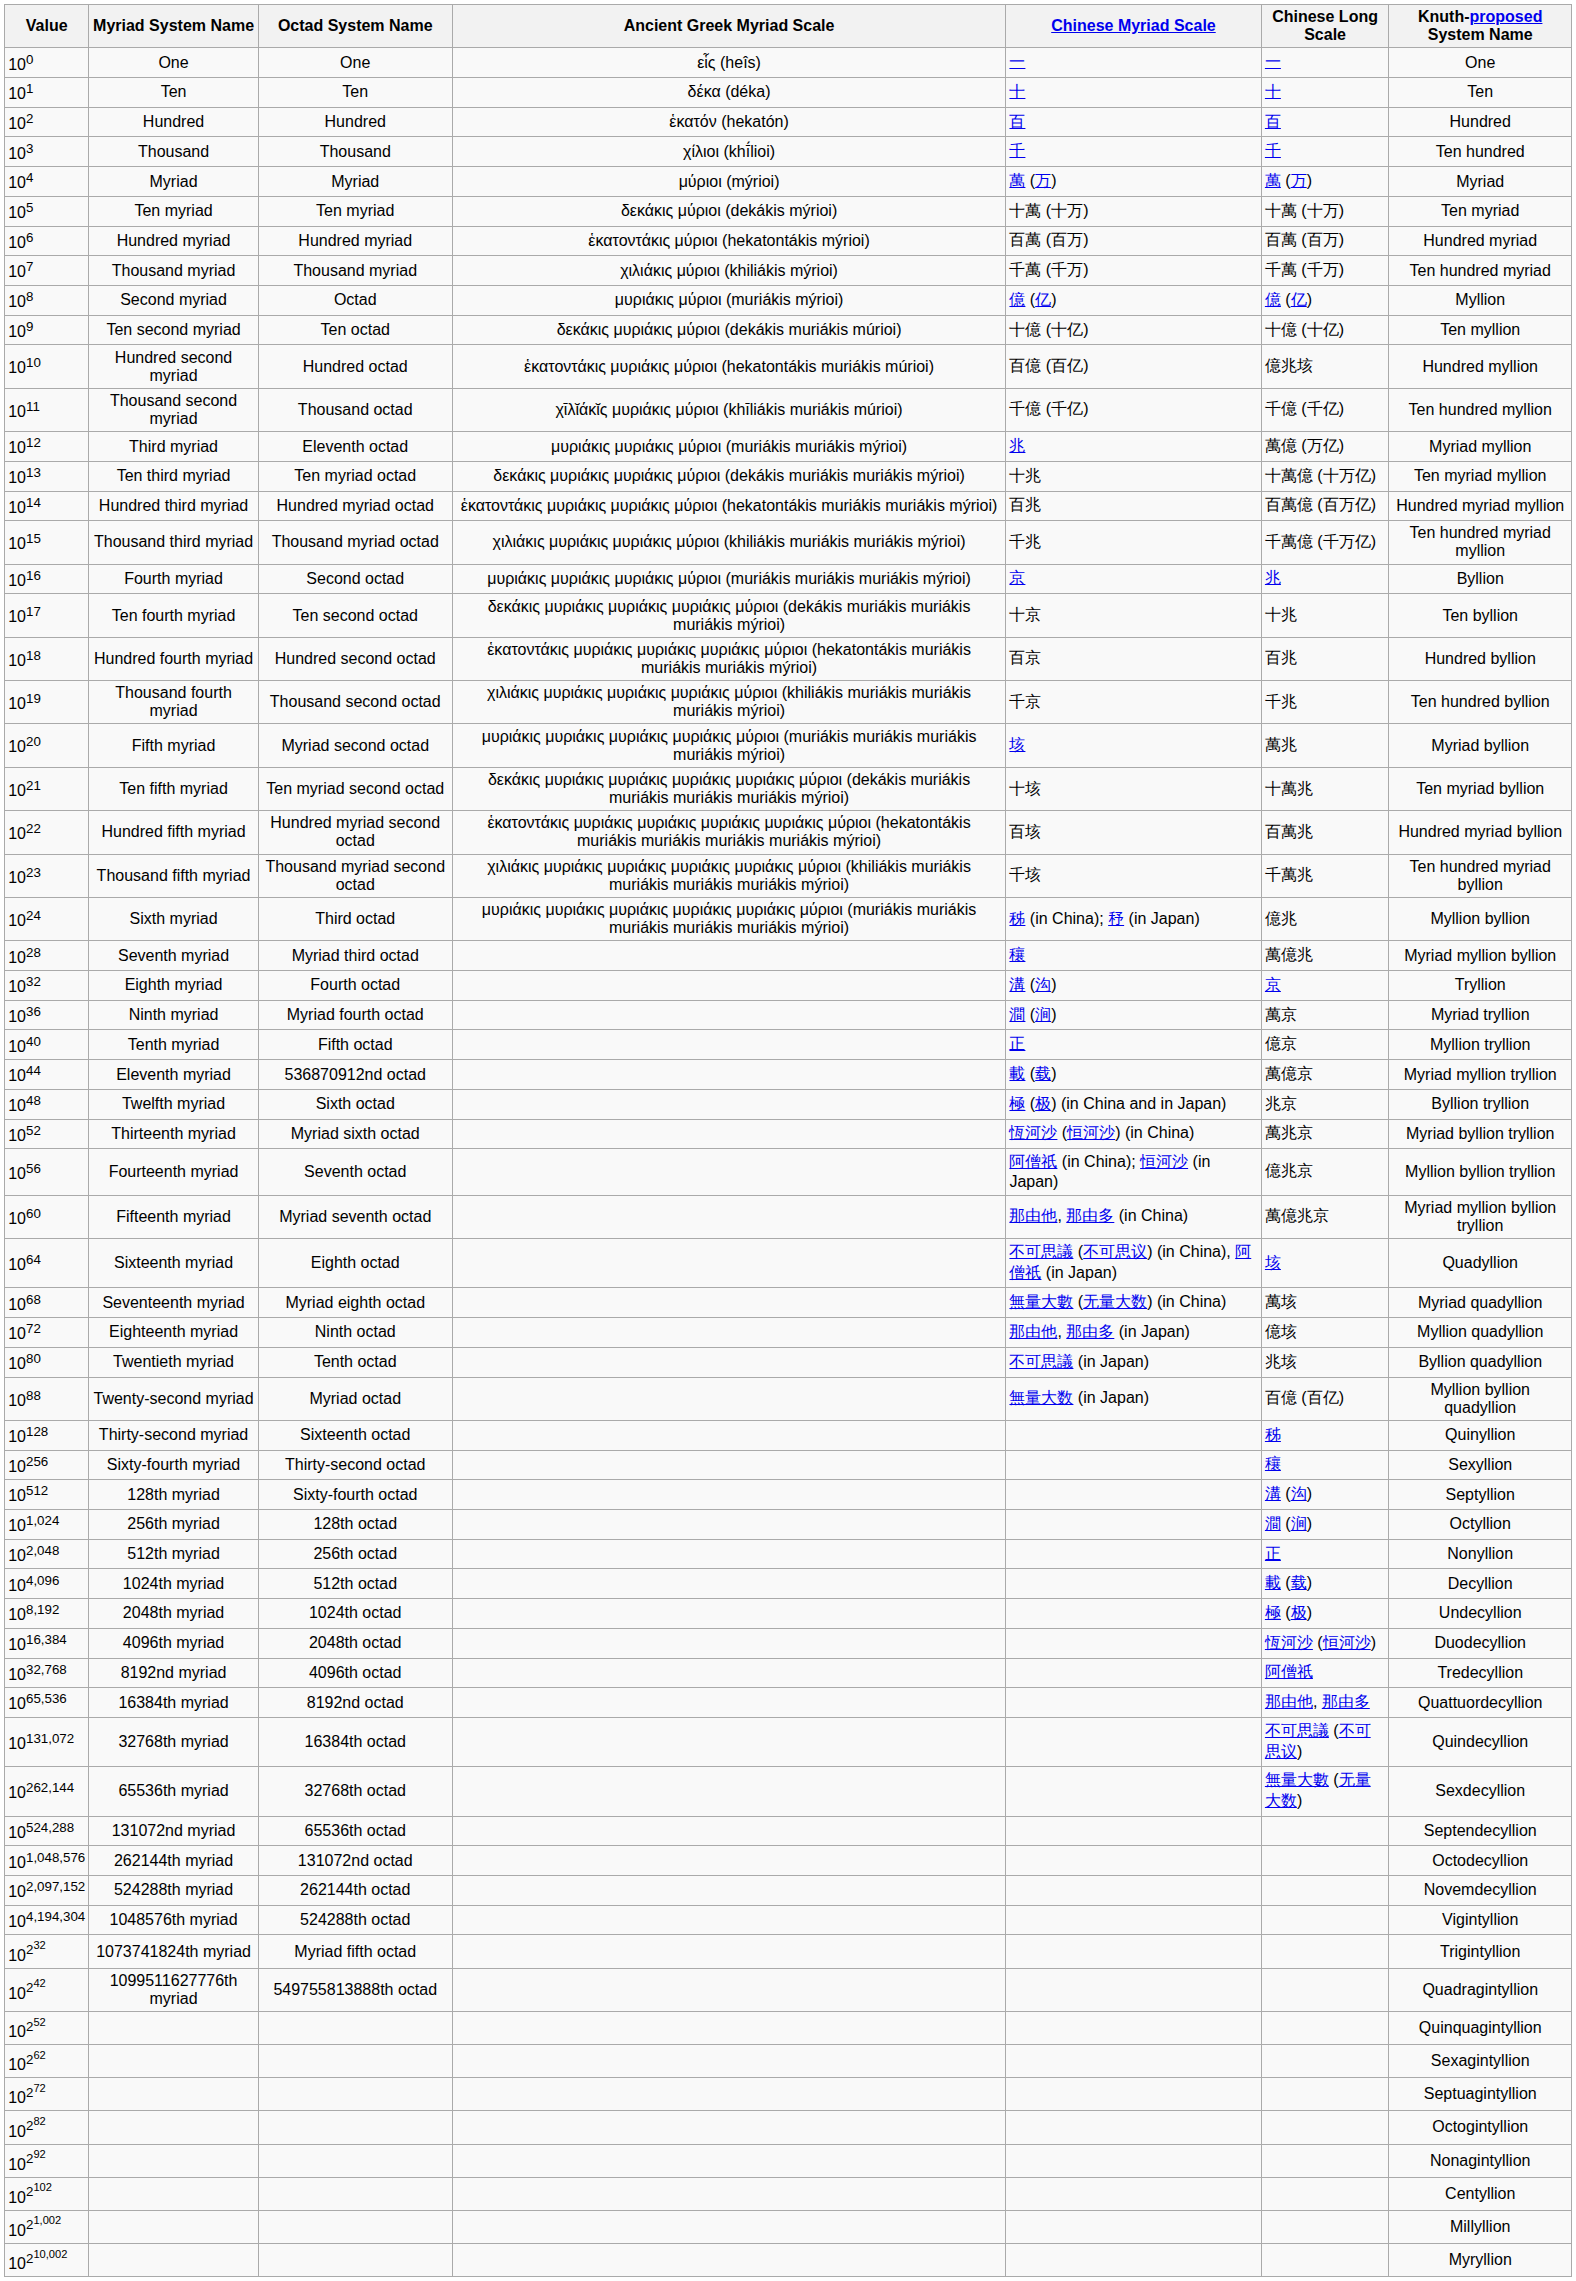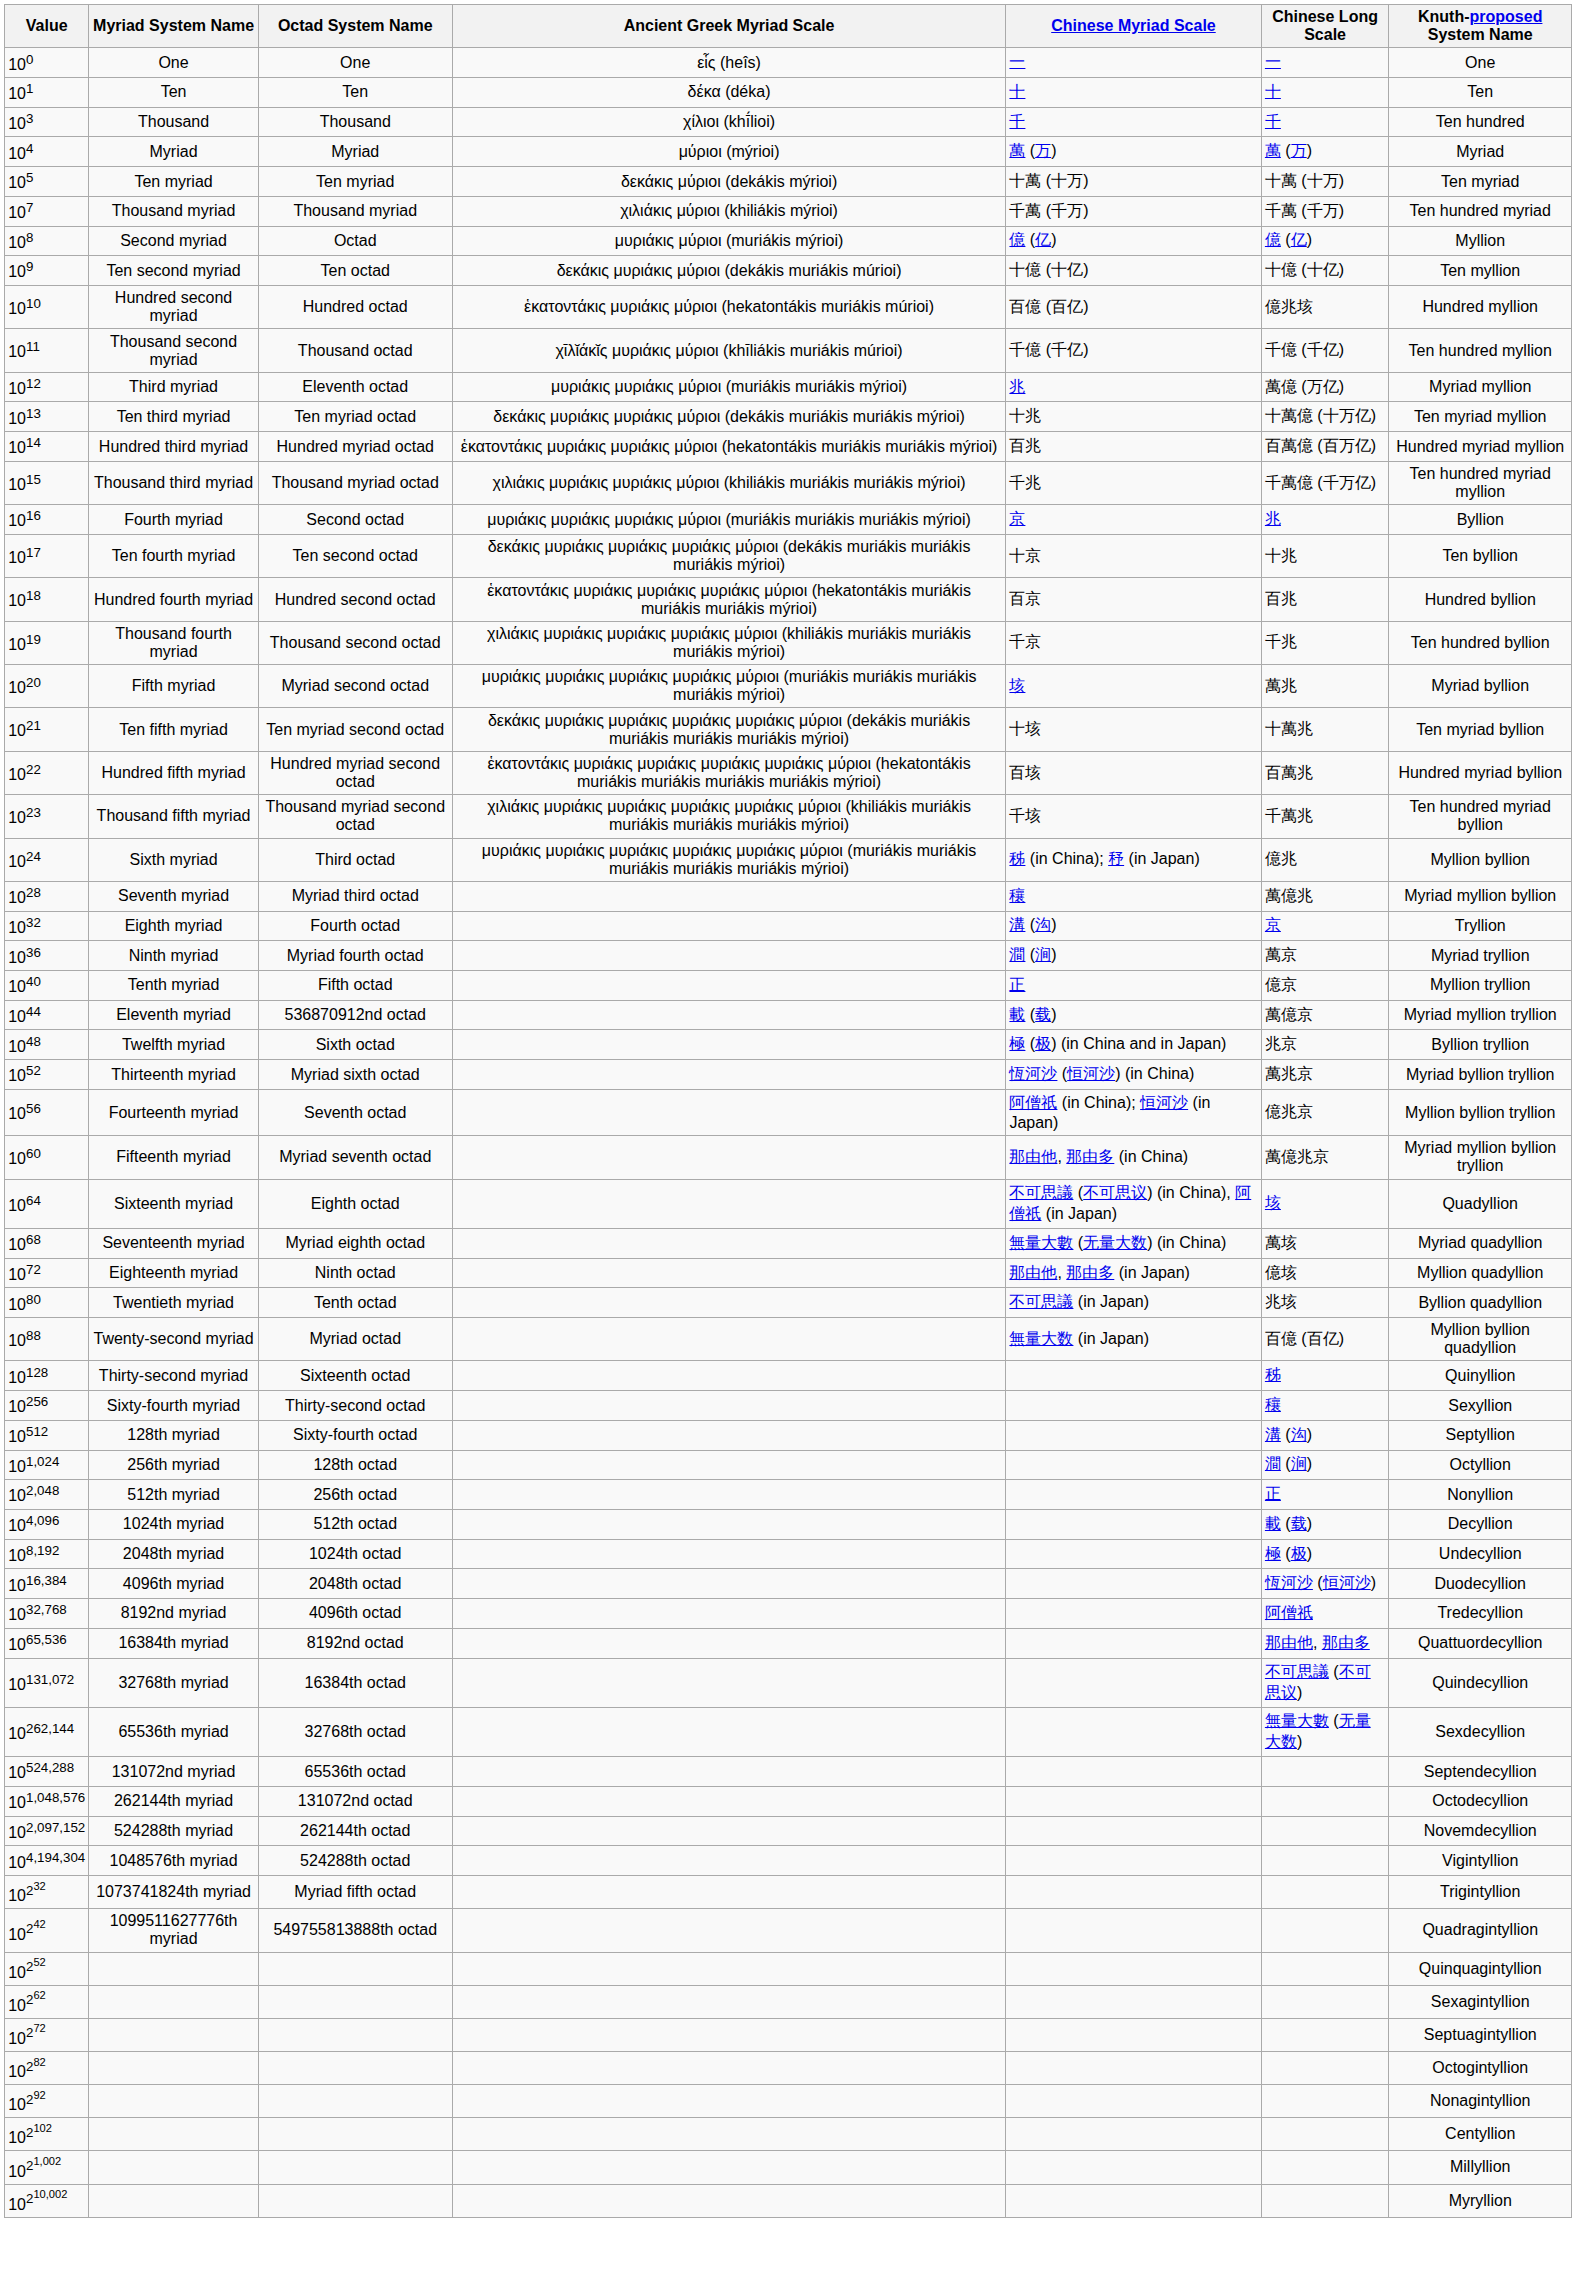- row: 102 | Hundred | Hundred | ἑκατόν (hekatón) | 百 | 百 | Hundred
- row: 106 | Hundred myriad | Hundred myriad | ἑκατοντάκις μύριοι (hekatontákis mýrioi) | 百萬 (百万) | 百萬 (百万) | Hundred myriad
